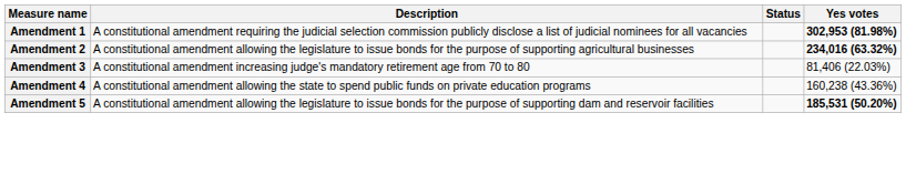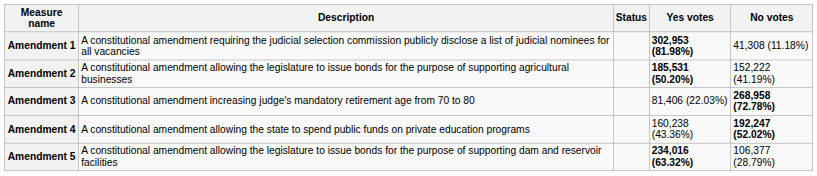+ column: No votes | 41,308 (11.18%) | 152,222 (41.19%) | 268,958 (72.78%) | 192,247 (52.02%) | 106,377 (28.79%)
Amendment 2 | Yes votes: 234,016 (63.32%) -> 185,531 (50.20%)
Amendment 5 | Yes votes: 185,531 (50.20%) -> 234,016 (63.32%)
